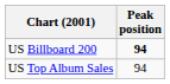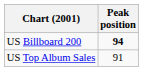US Top Album Sales | Peak position: 94 -> 91
